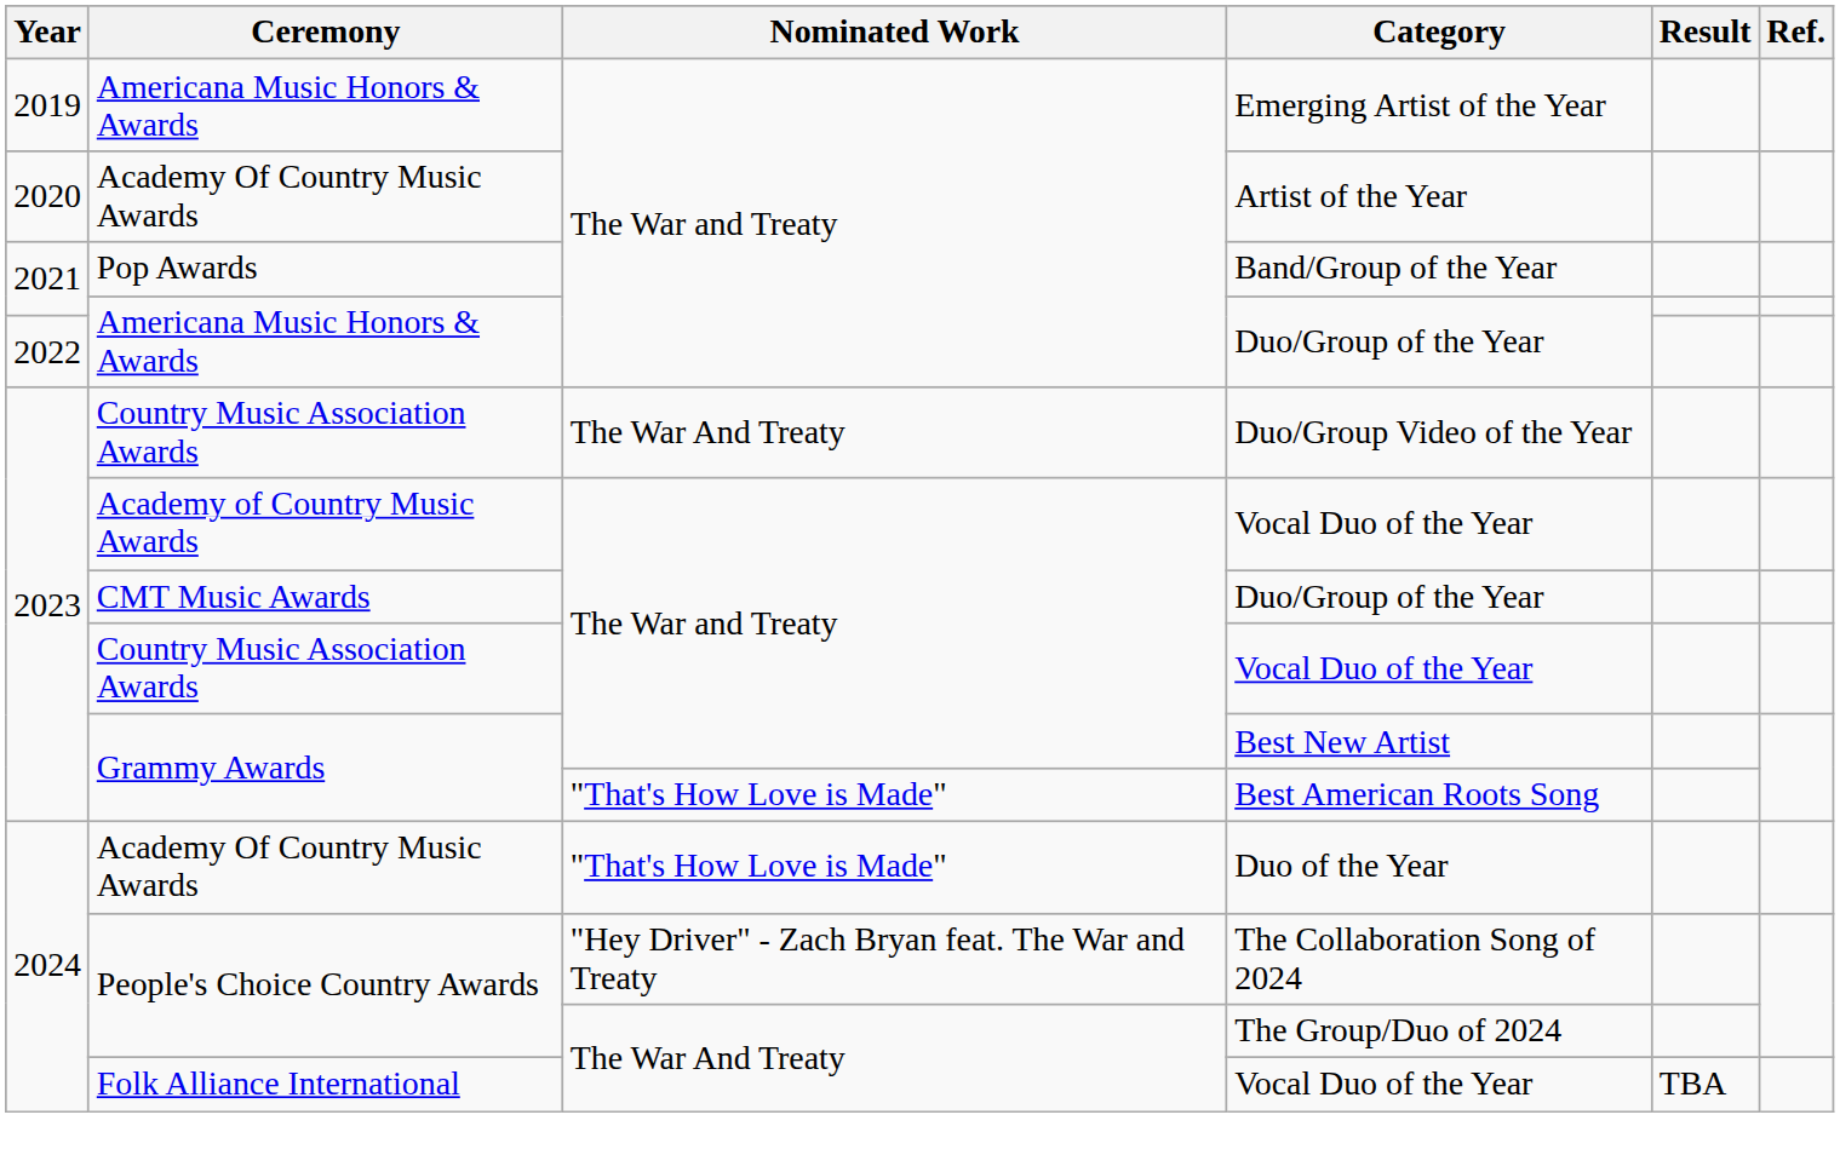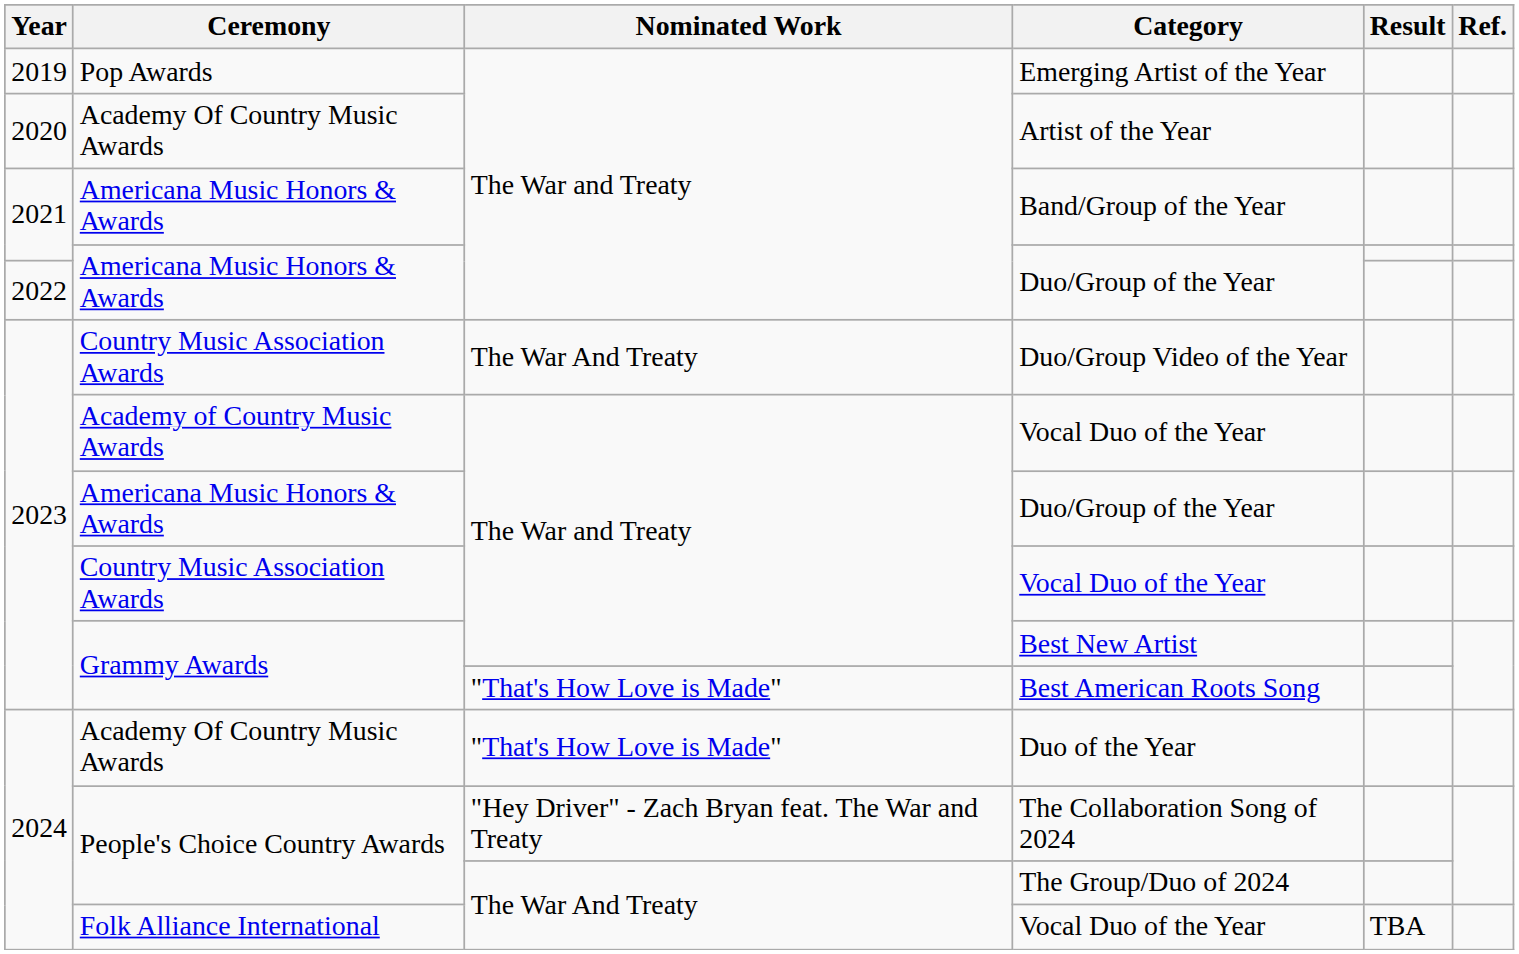Emerging Artist of the Year | Ceremony: Americana Music Honors & Awards -> Pop Awards
Band/Group of the Year | Ceremony: Pop Awards -> Americana Music Honors & Awards
2023 / Duo/Group of the Year | Ceremony: CMT Music Awards -> Americana Music Honors & Awards
